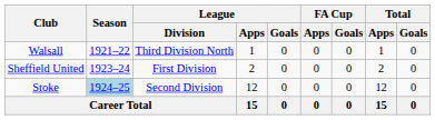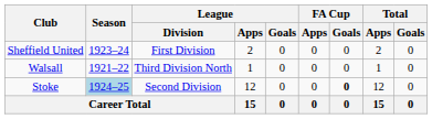rows swapped: Walsall <-> Sheffield United
Stoke | FA Cup / Goals: normal -> bold
